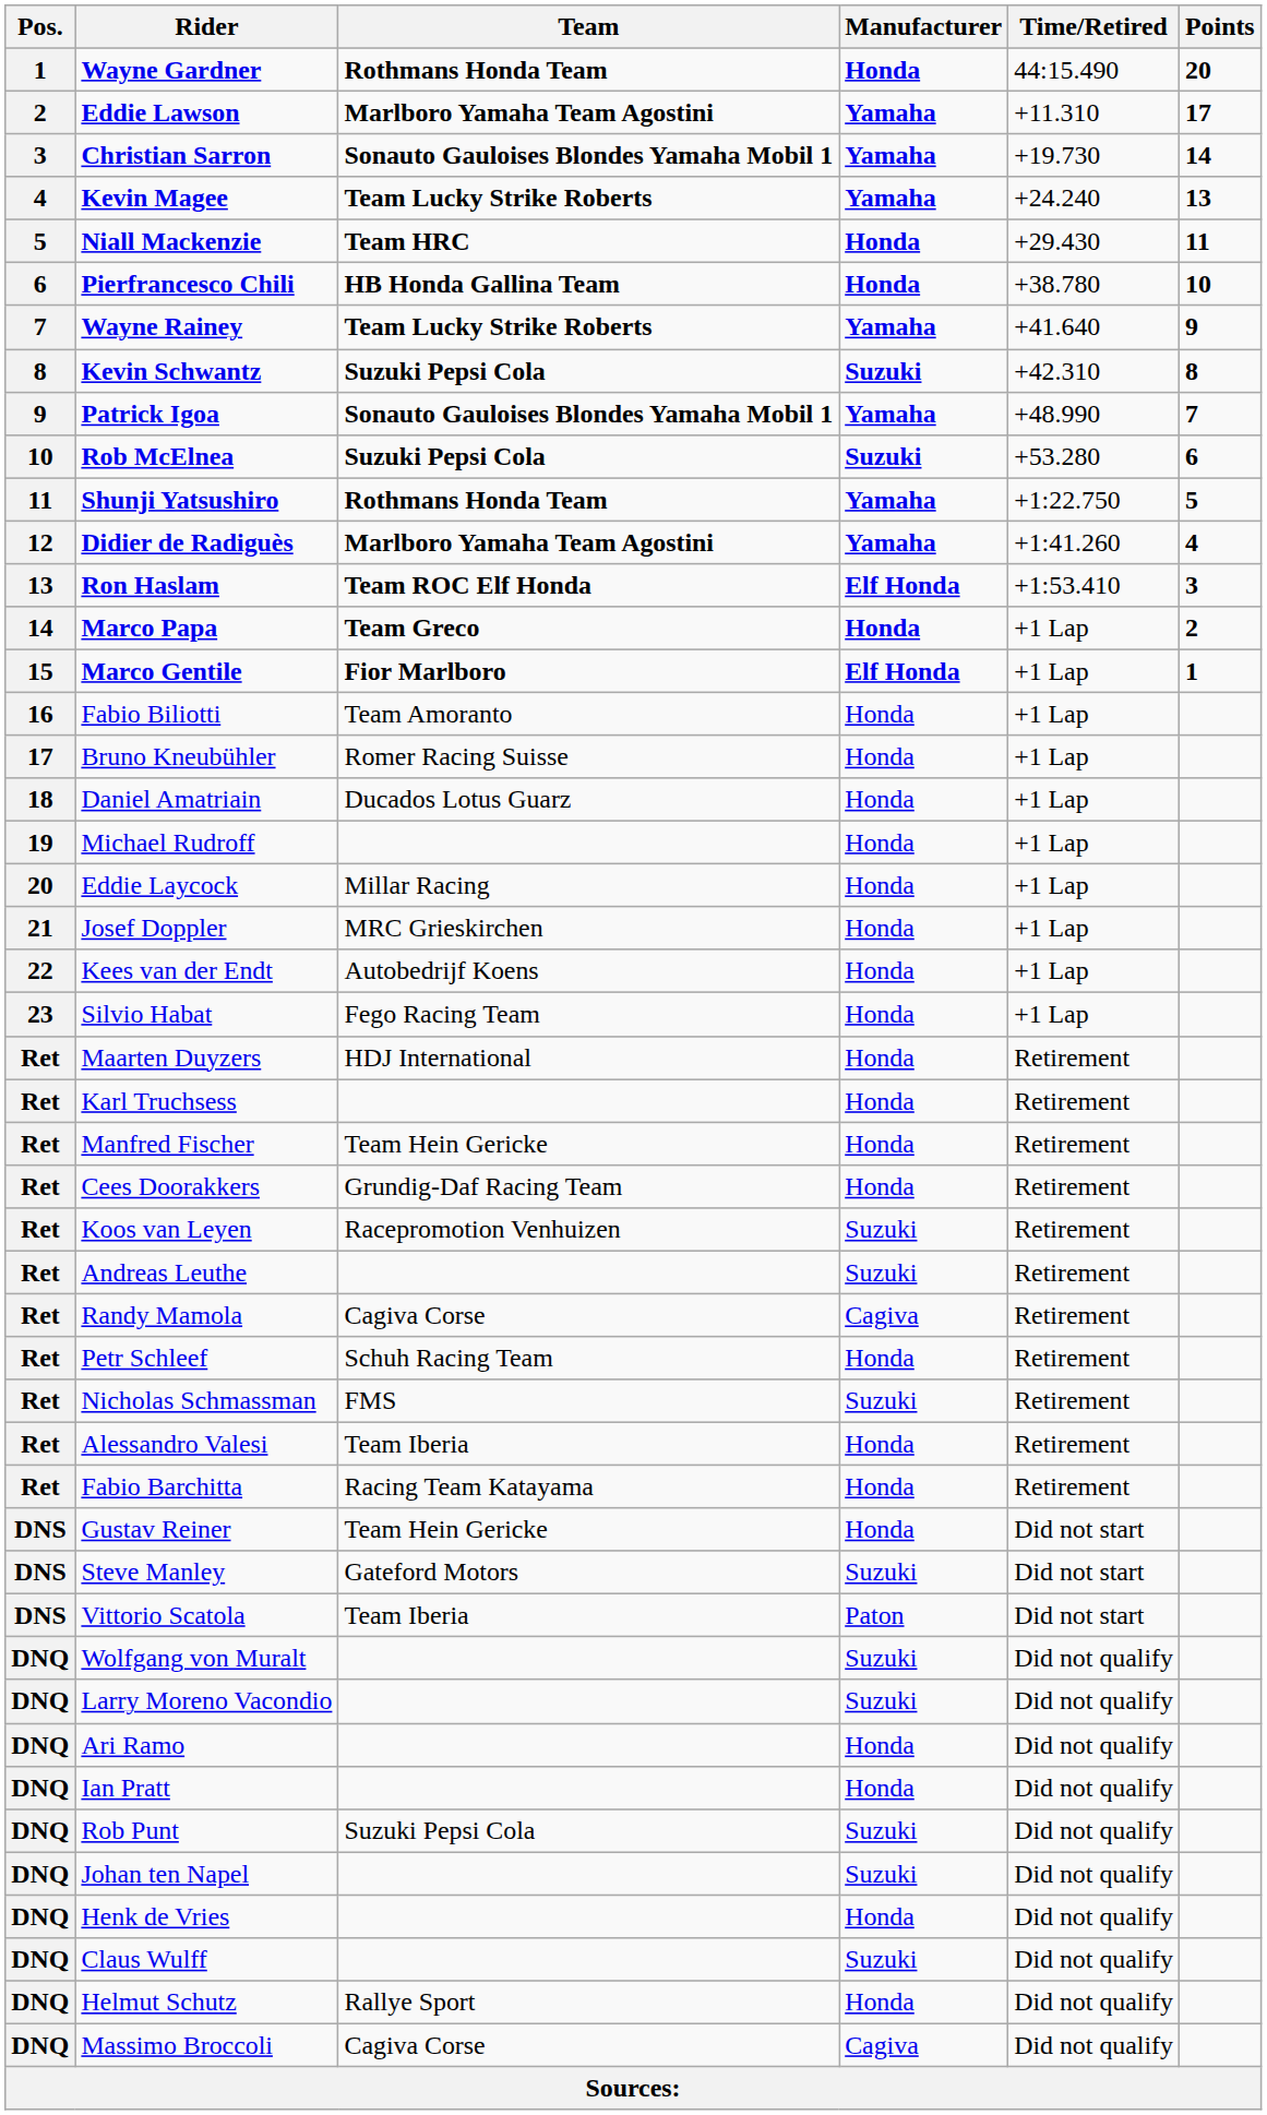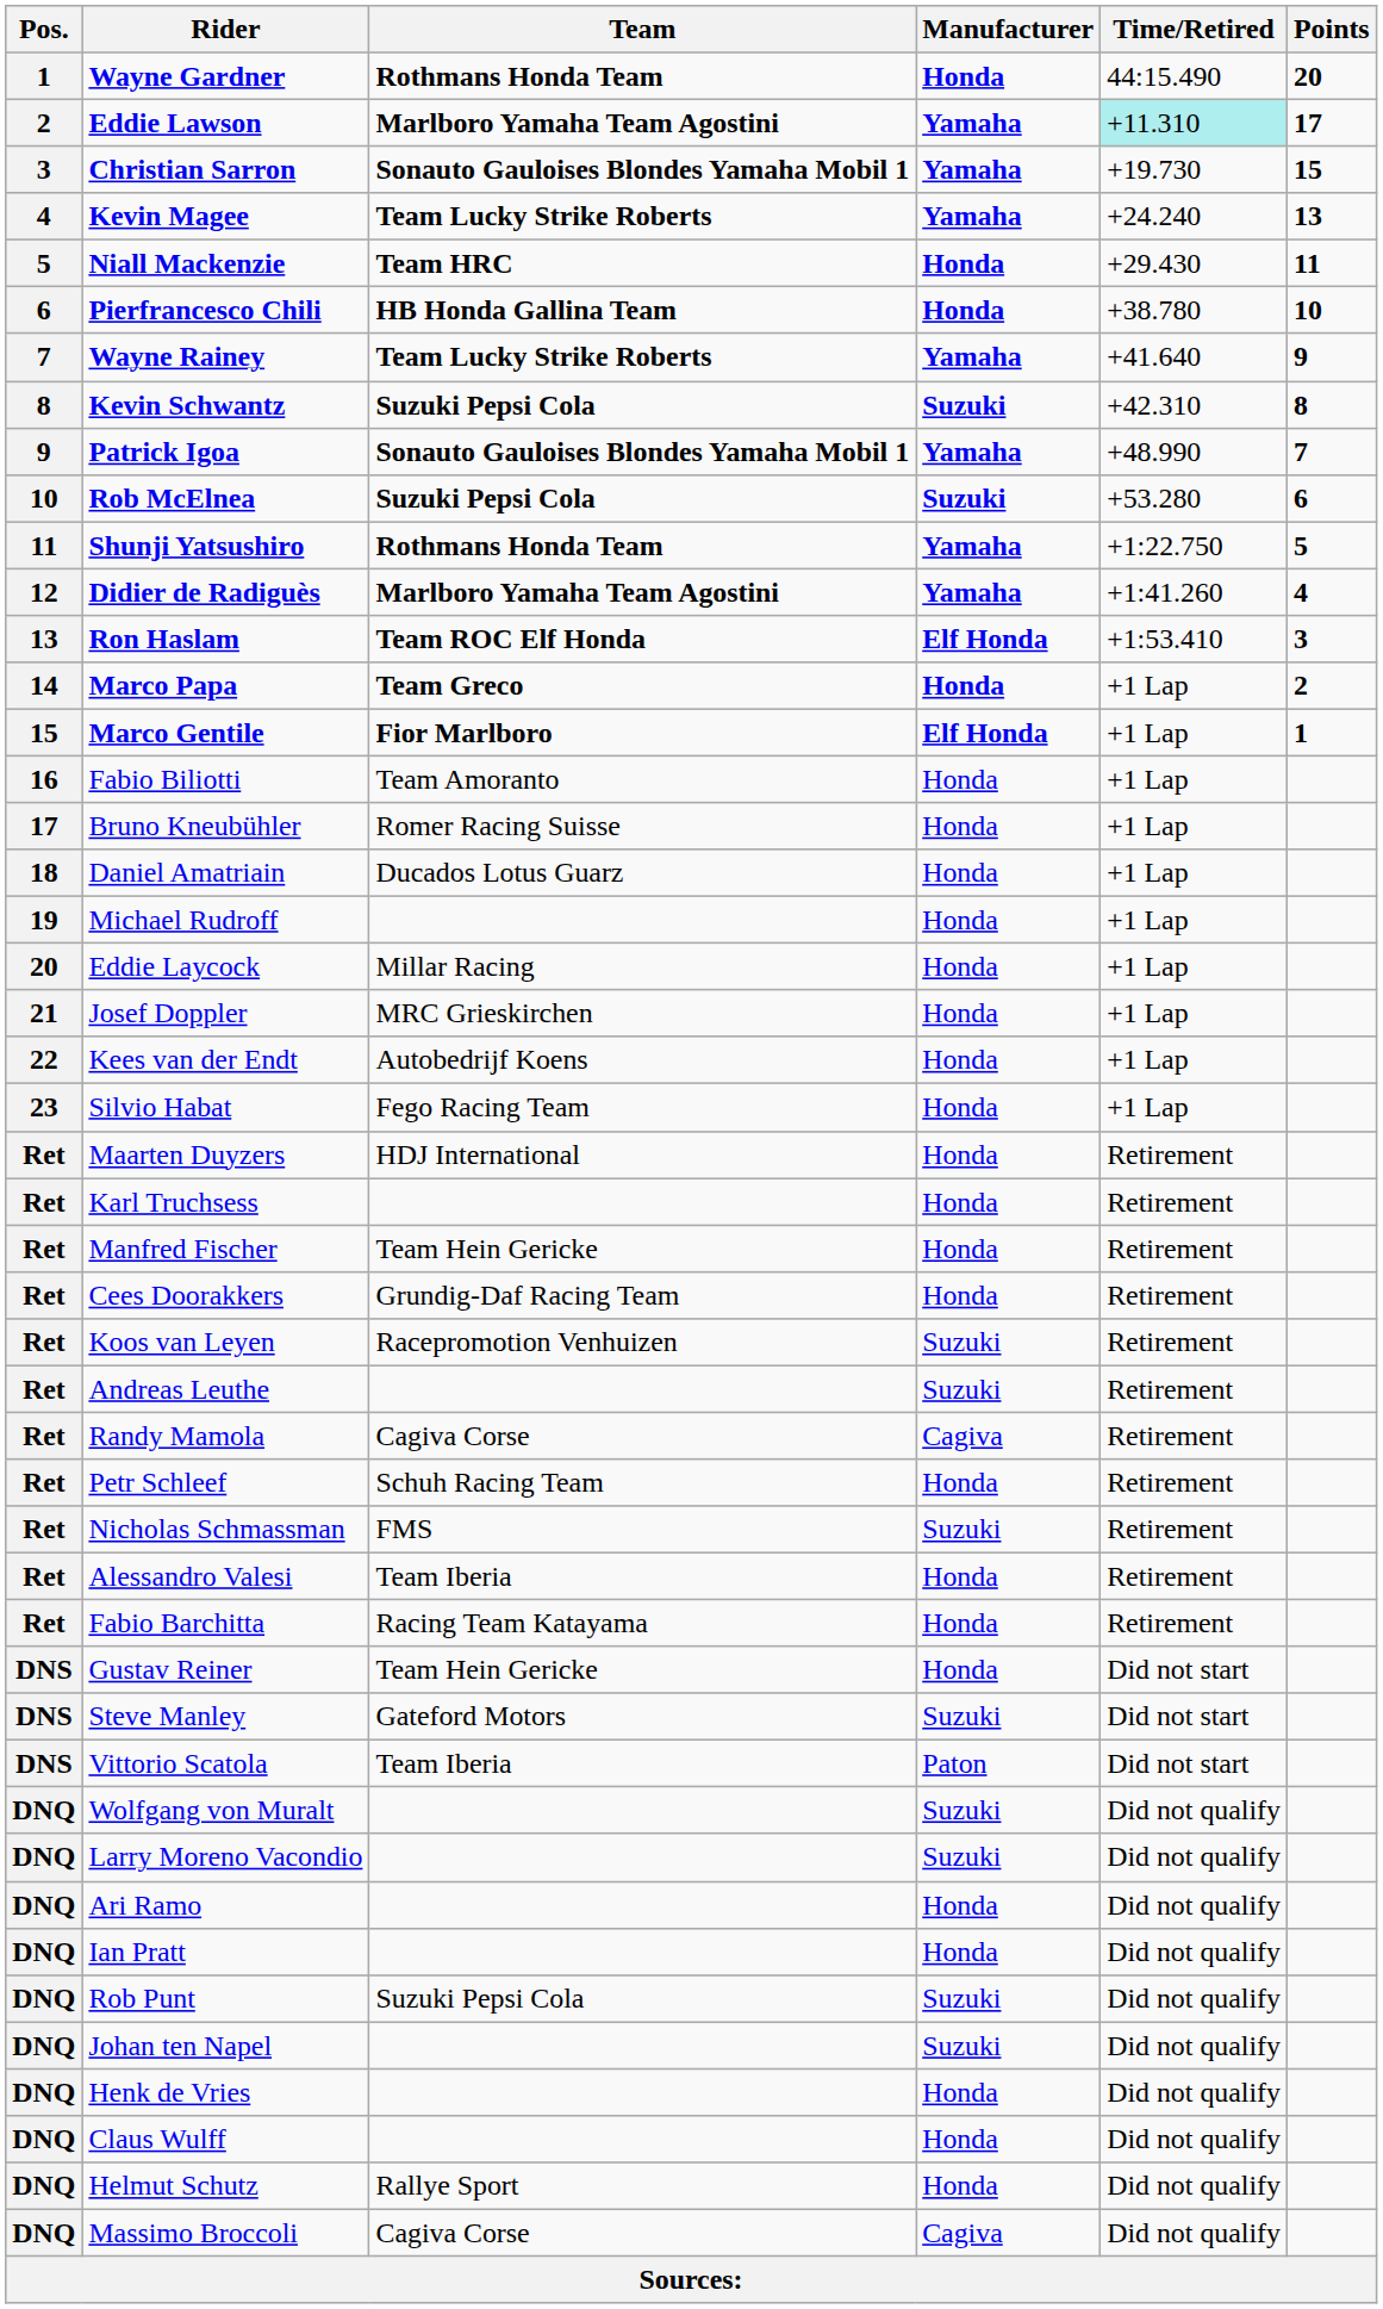Eddie Lawson | Time/Retired: no background -> paleturquoise background
Christian Sarron | Points: 14 -> 15
Claus Wulff | Manufacturer: Suzuki -> Honda
